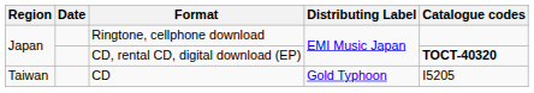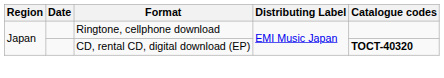- row: Taiwan | CD | Gold Typhoon | I5205
